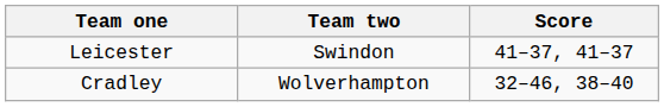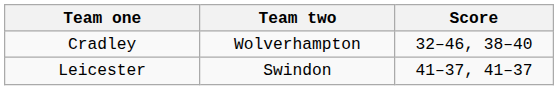rows swapped: Leicester <-> Cradley
